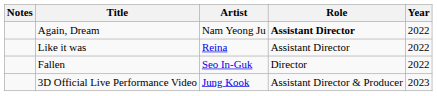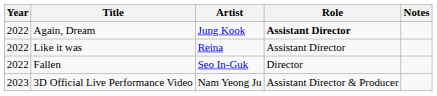columns swapped: Year <-> Notes
Again, Dream | Artist: Nam Yeong Ju -> Jung Kook
3D Official Live Performance Video | Artist: Jung Kook -> Nam Yeong Ju
